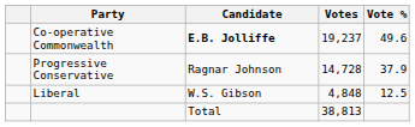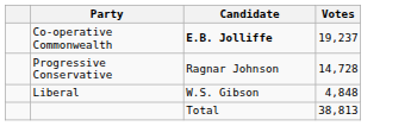- column: Vote % | 49.6 | 37.9 | 12.5
